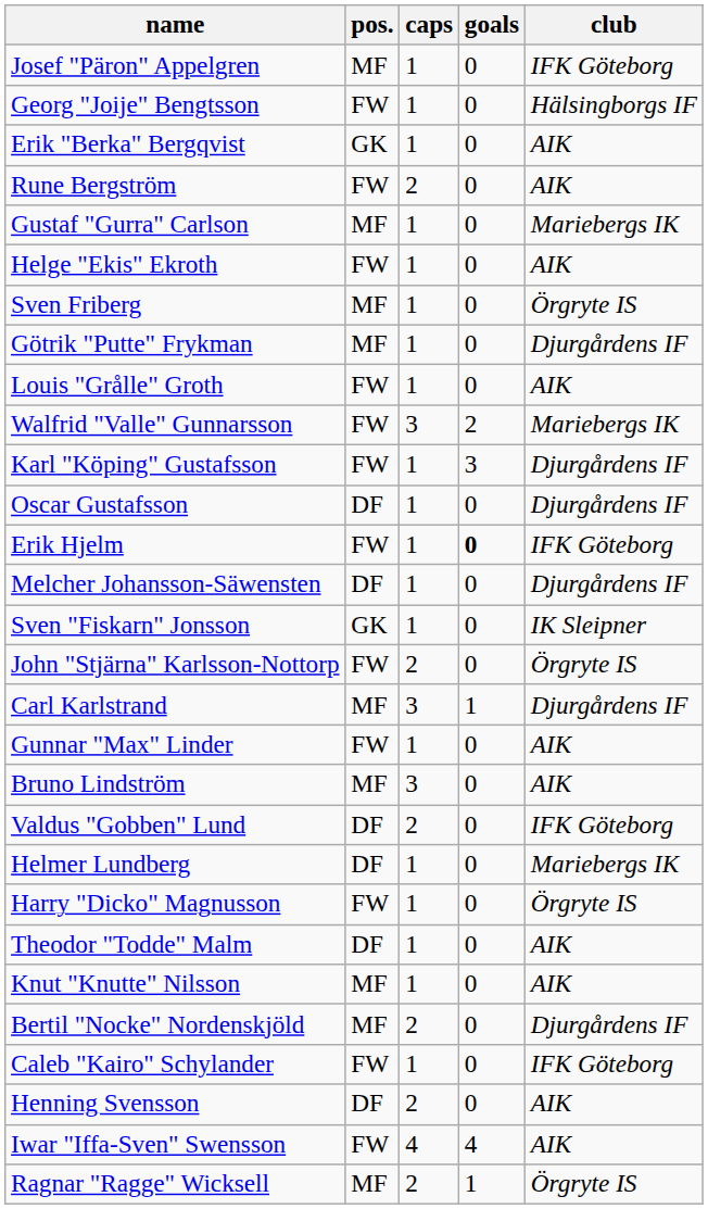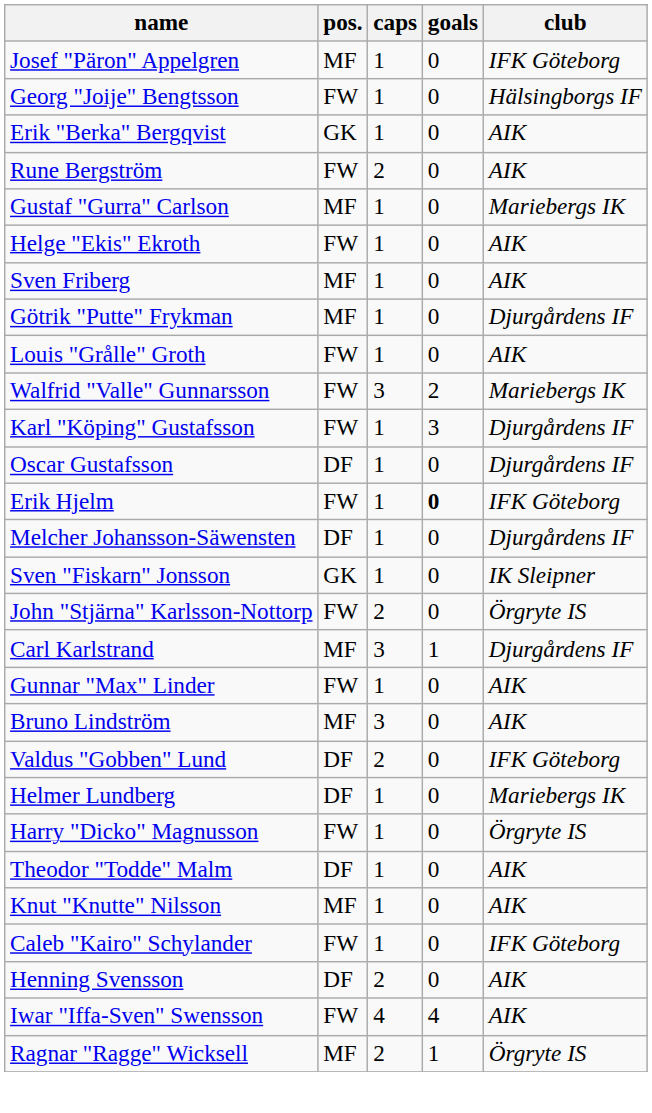Sven Friberg | club: Örgryte IS -> AIK
- row: Bertil "Nocke" Nordenskjöld | MF | 2 | 0 | Djurgårdens IF
